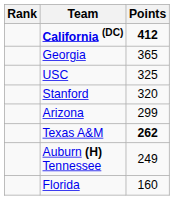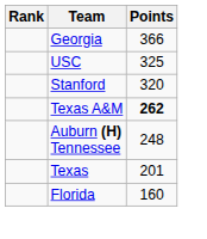- row: California (DC) | 412
Georgia | Points: 365 -> 366
- row: Arizona | 299
Auburn (H) Tennessee | Points: 249 -> 248
+ row: Texas | 201
